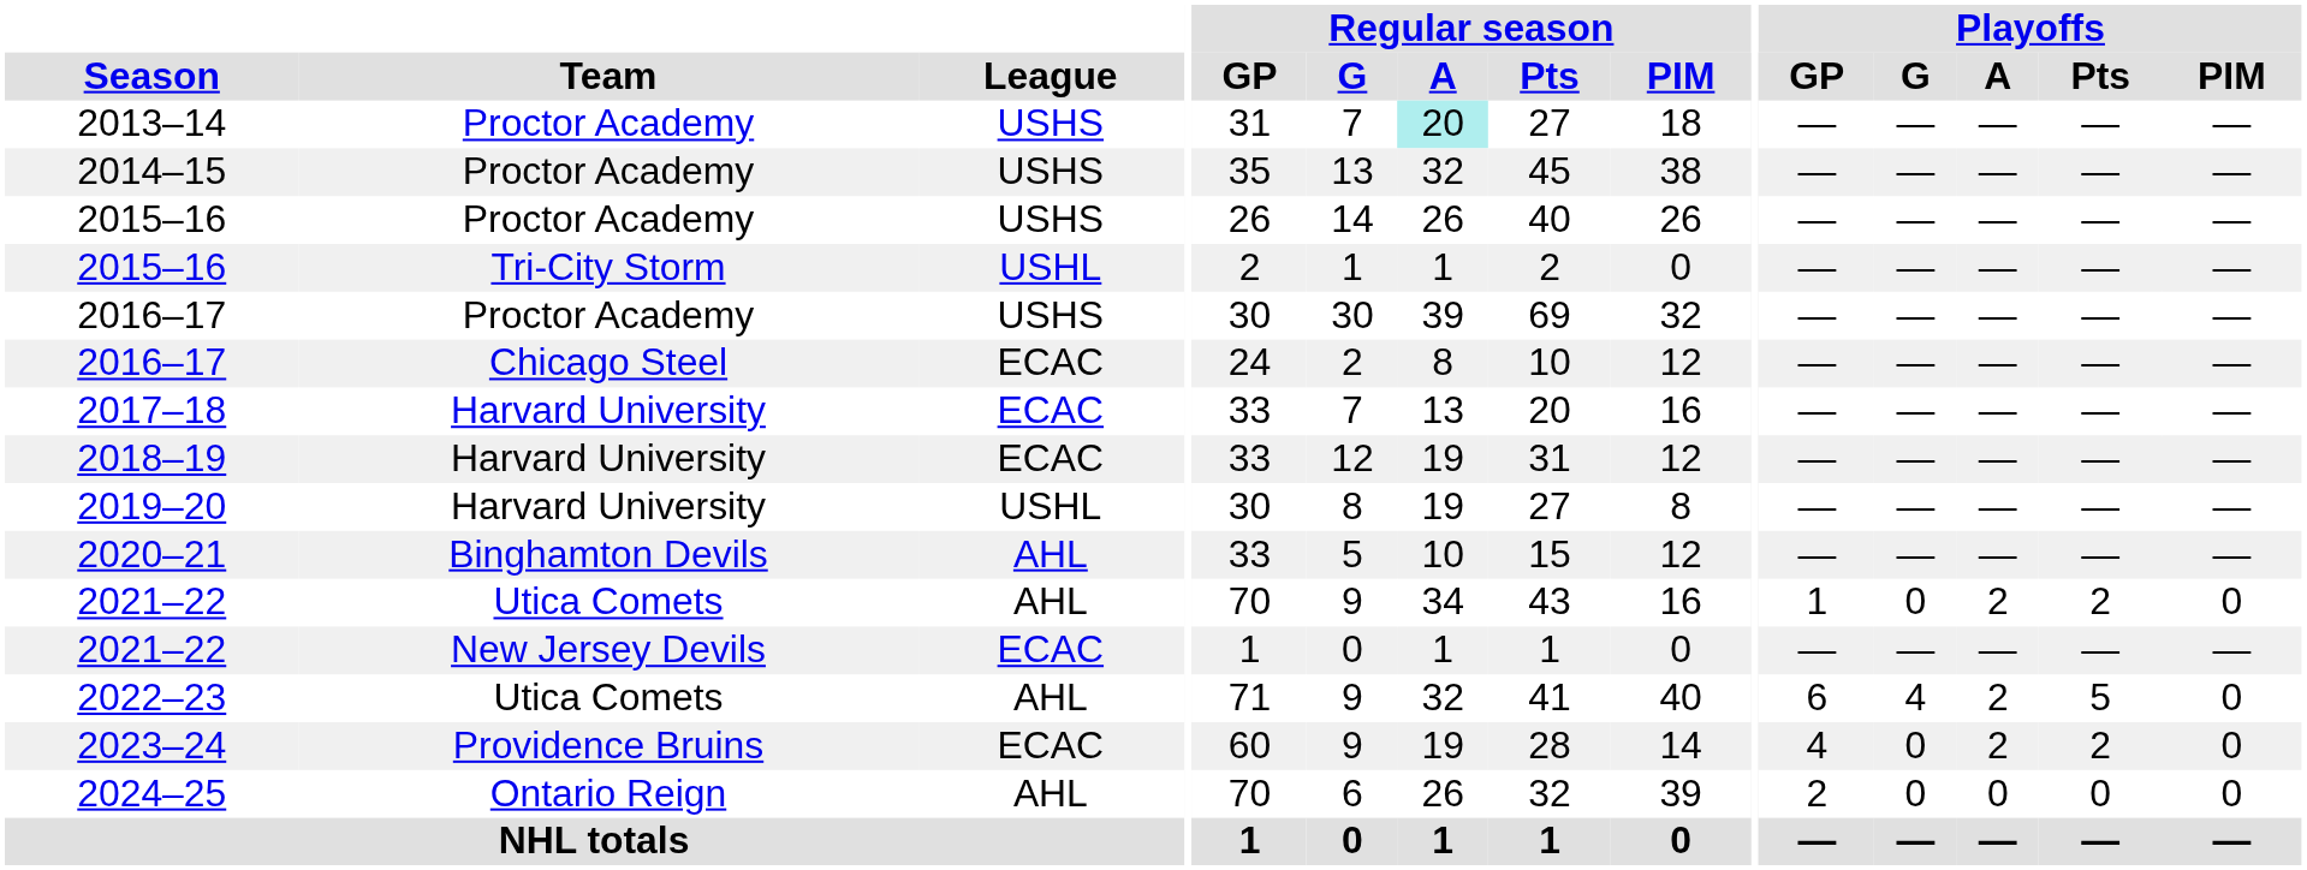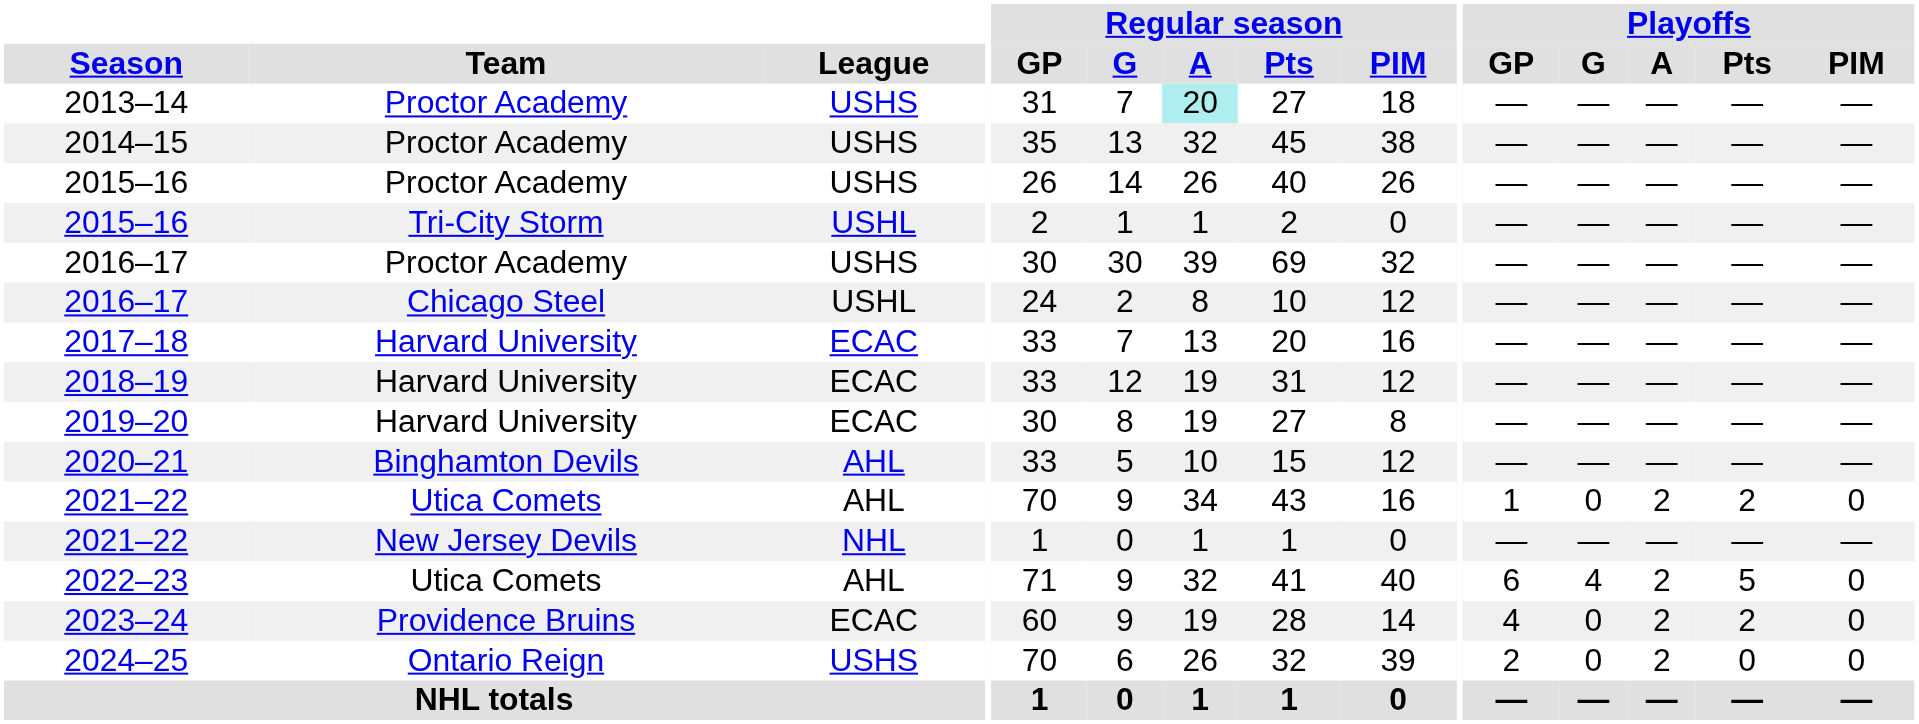2016–17 / Chicago Steel | League: ECAC -> USHL
2019–20 | League: USHL -> ECAC
2021–22 / New Jersey Devils | League: ECAC -> NHL
2024–25 | League: AHL -> USHS
2024–25 | Playoffs / A: 0 -> 2
